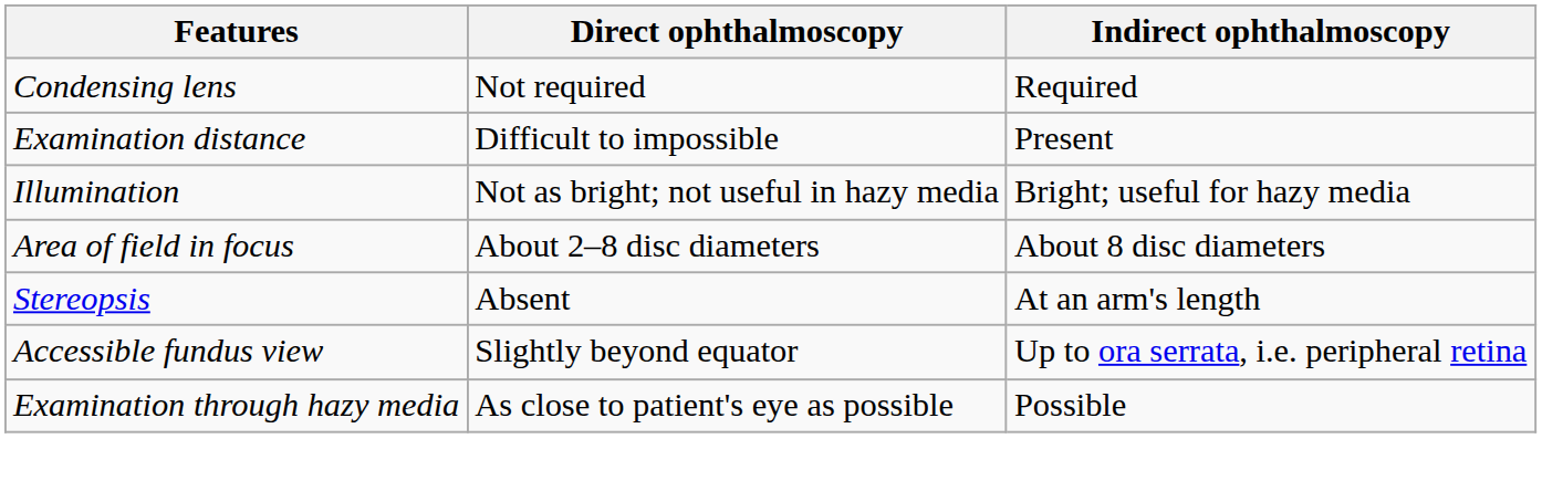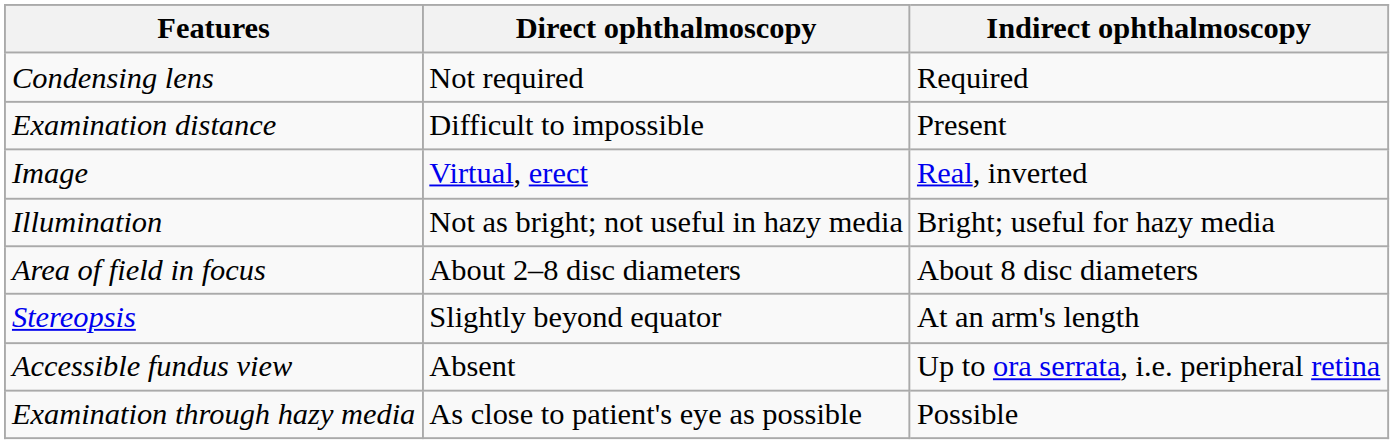+ row: Image | Virtual, erect | Real, inverted
Stereopsis | Direct ophthalmoscopy: Absent -> Slightly beyond equator
Accessible fundus view | Direct ophthalmoscopy: Slightly beyond equator -> Absent
